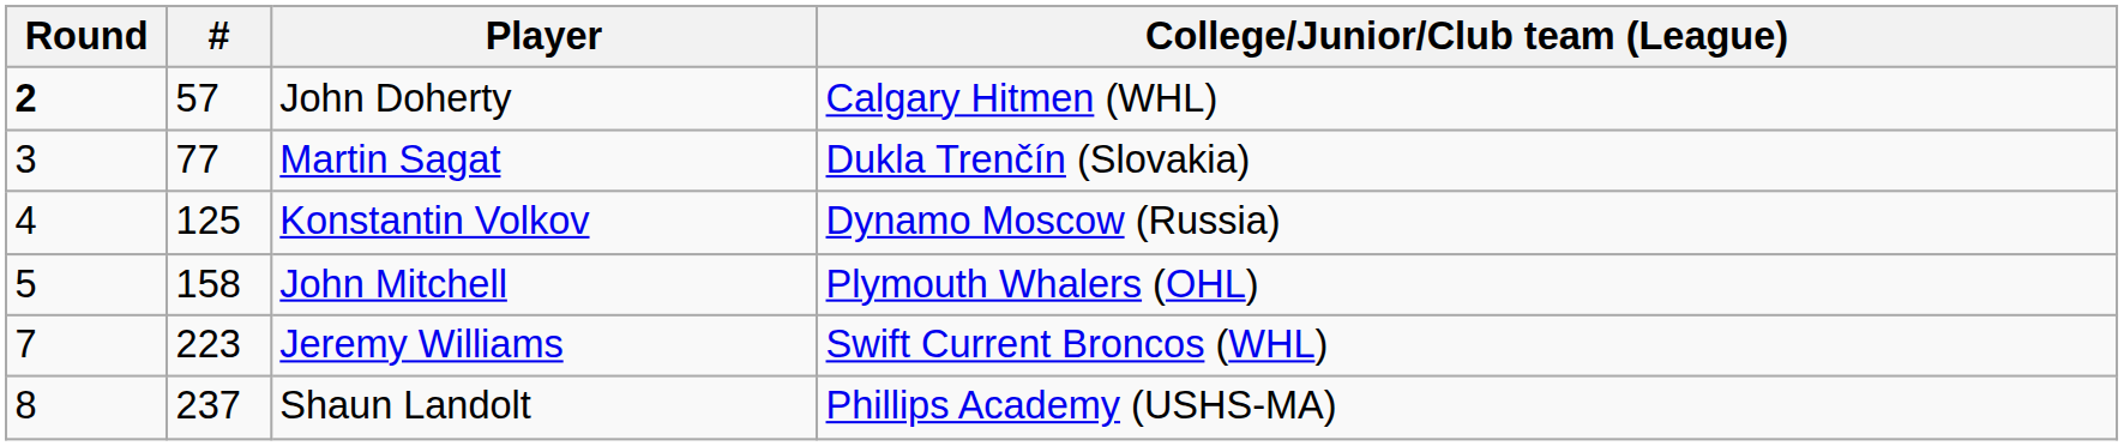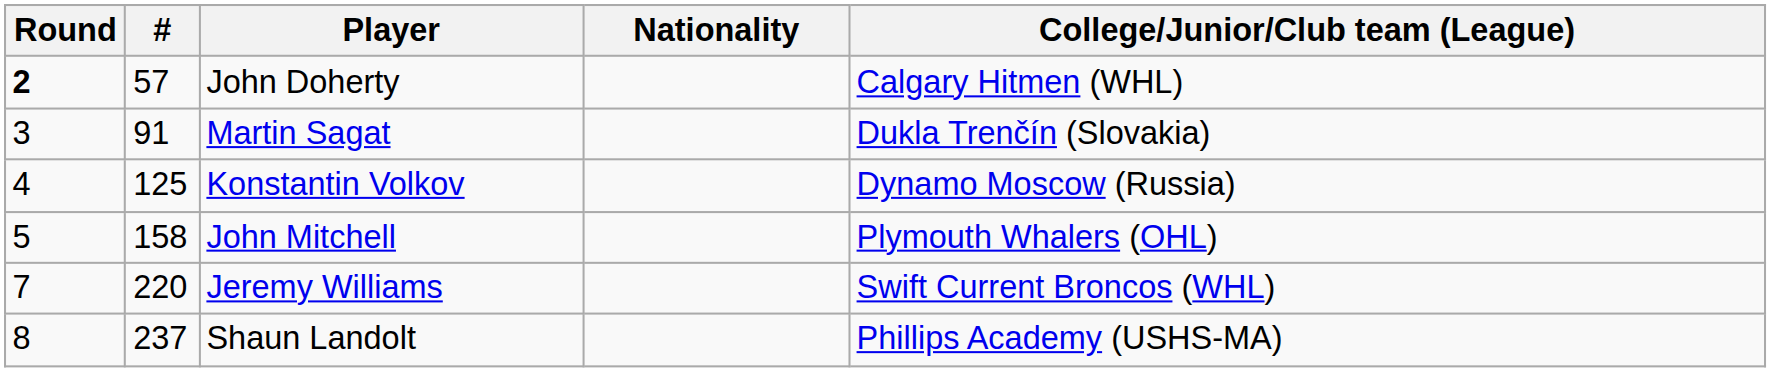+ column: Nationality
Martin Sagat | #: 77 -> 91
Jeremy Williams | #: 223 -> 220
